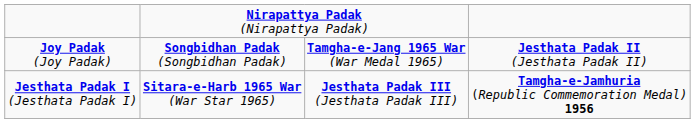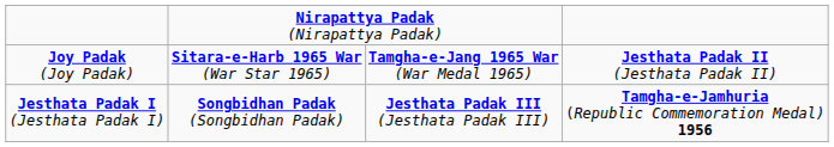Joy Padak (Joy Padak) | column 2: Songbidhan Padak (Songbidhan Padak) -> Sitara-e-Harb 1965 War (War Star 1965)
Jesthata Padak I (Jesthata Padak I) | column 2: Sitara-e-Harb 1965 War (War Star 1965) -> Songbidhan Padak (Songbidhan Padak)
